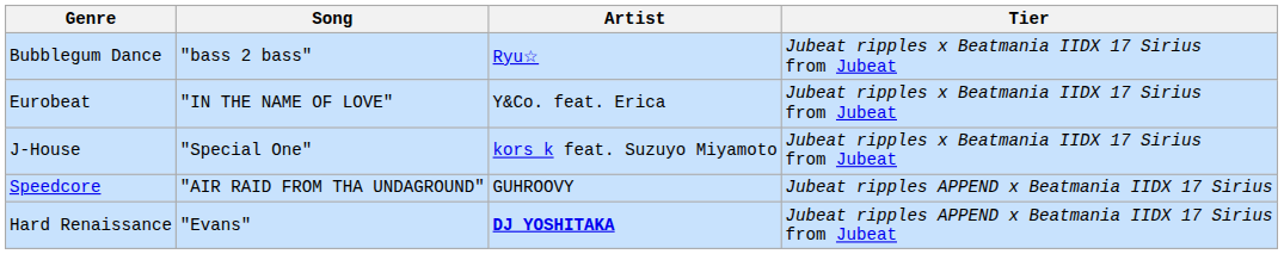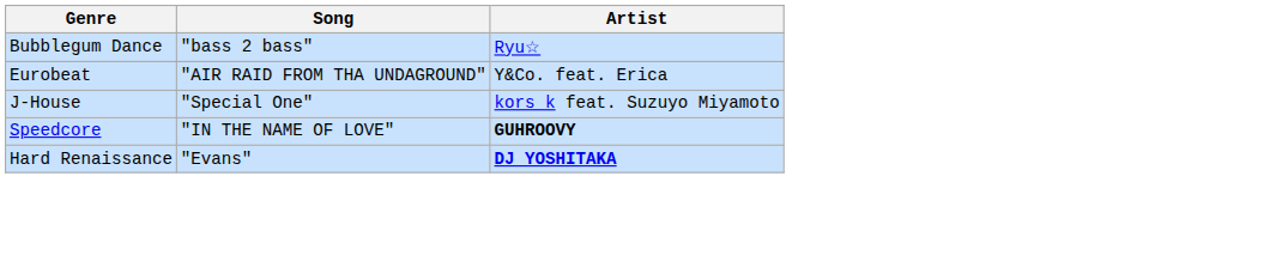- column: Tier | Jubeat ripples x Beatmania IIDX 17 Sirius from Jubeat | Jubeat ripples x Beatmania IIDX 17 Sirius from Jubeat | Jubeat ripples x Beatmania IIDX 17 Sirius from Jubeat | Jubeat ripples APPEND x Beatmania IIDX 17 Sirius | Jubeat ripples APPEND x Beatmania IIDX 17 Sirius from Jubeat
Eurobeat | Song: "IN THE NAME OF LOVE" -> "AIR RAID FROM THA UNDAGROUND"
Speedcore | Song: "AIR RAID FROM THA UNDAGROUND" -> "IN THE NAME OF LOVE"
Speedcore | Artist: normal -> bold
